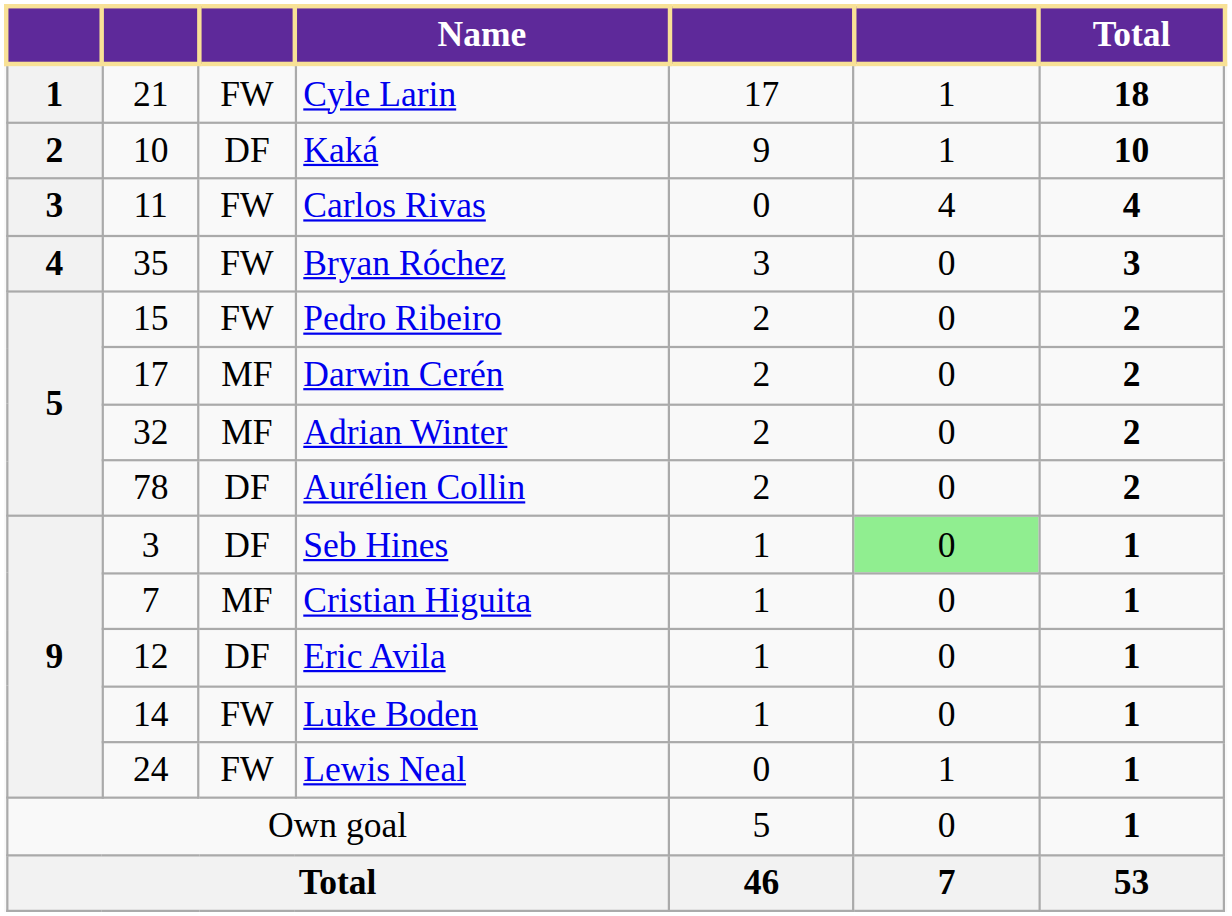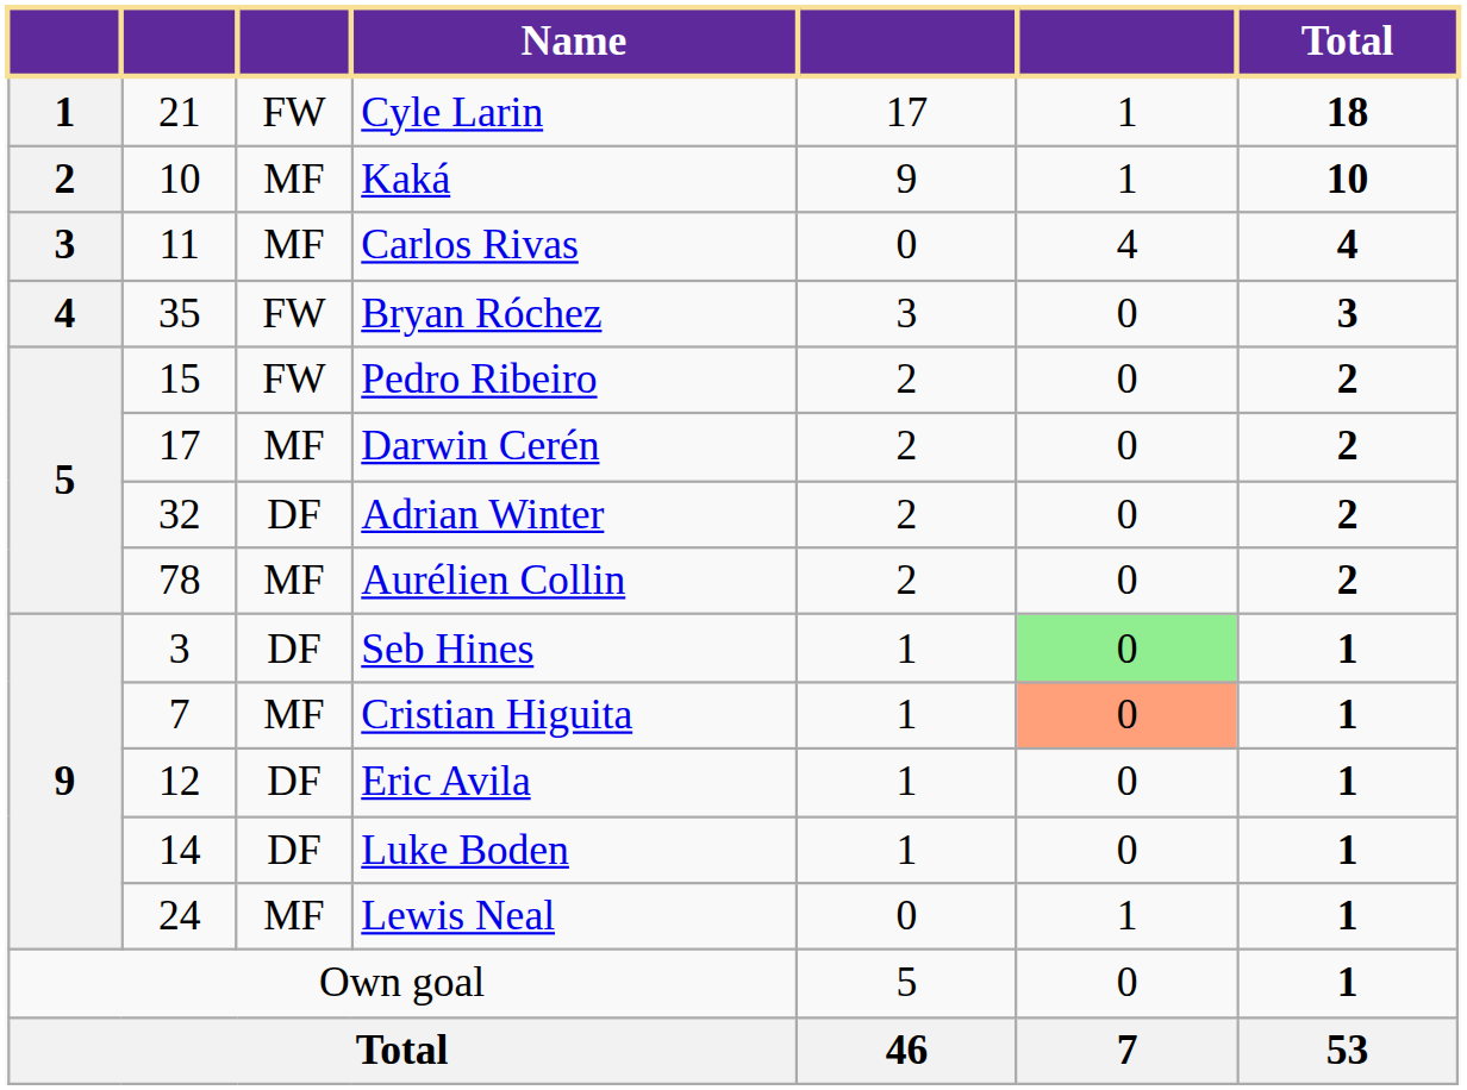Kaká | column 3: DF -> MF
Carlos Rivas | column 3: FW -> MF
Adrian Winter | column 3: MF -> DF
Aurélien Collin | column 3: DF -> MF
Cristian Higuita | column 6: no background -> lightsalmon background
Luke Boden | column 3: FW -> DF
Lewis Neal | column 3: FW -> MF
